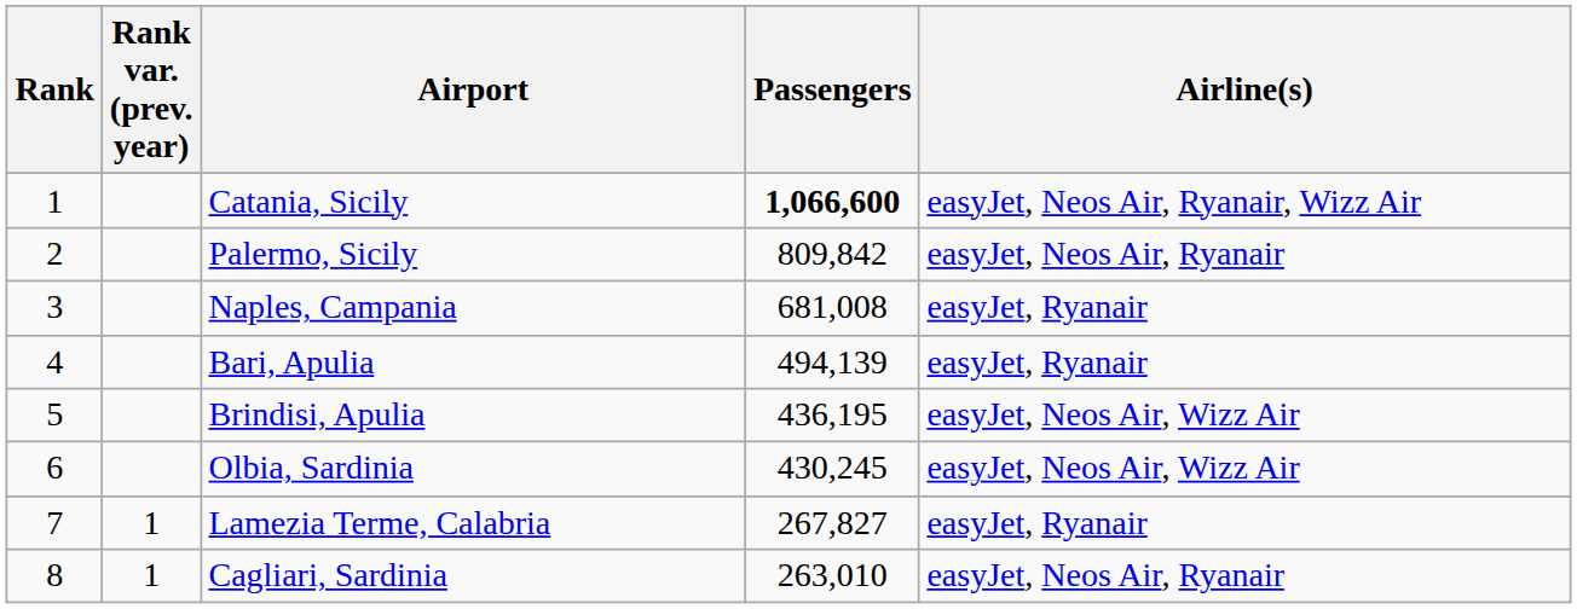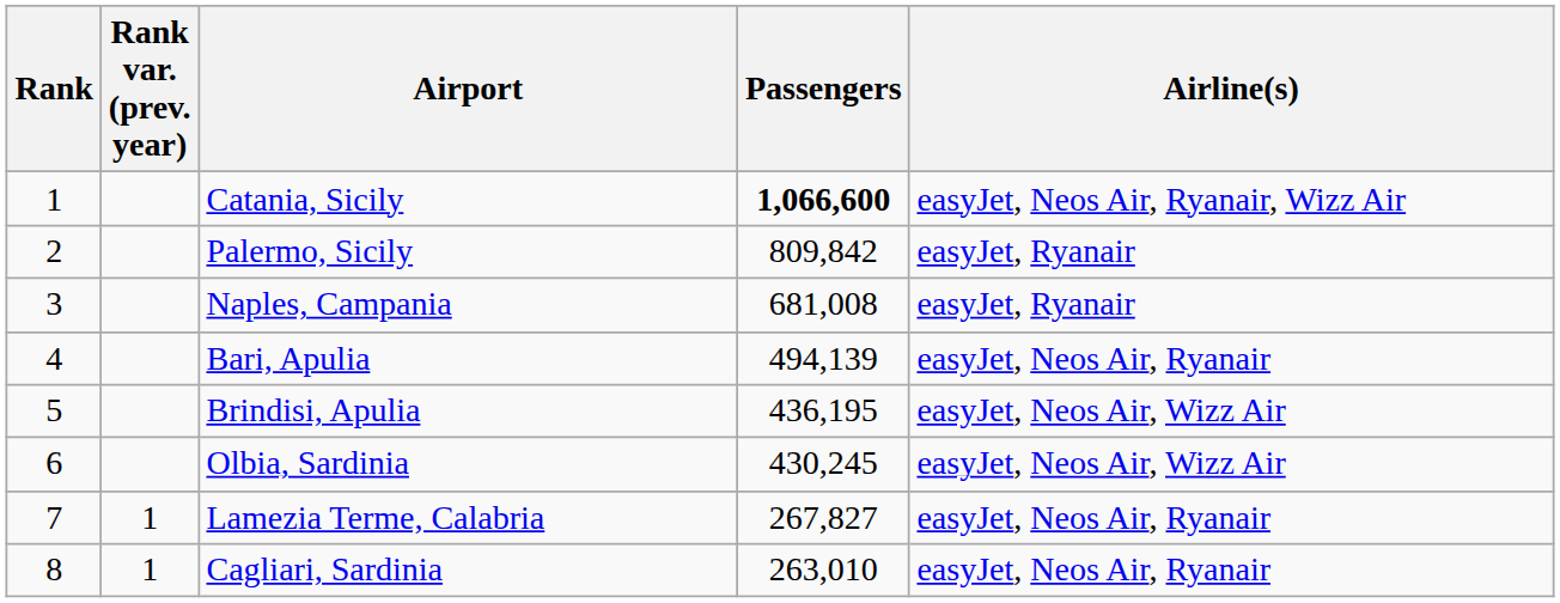Palermo, Sicily | Airline(s): easyJet, Neos Air, Ryanair -> easyJet, Ryanair
Bari, Apulia | Airline(s): easyJet, Ryanair -> easyJet, Neos Air, Ryanair
Lamezia Terme, Calabria | Airline(s): easyJet, Ryanair -> easyJet, Neos Air, Ryanair
